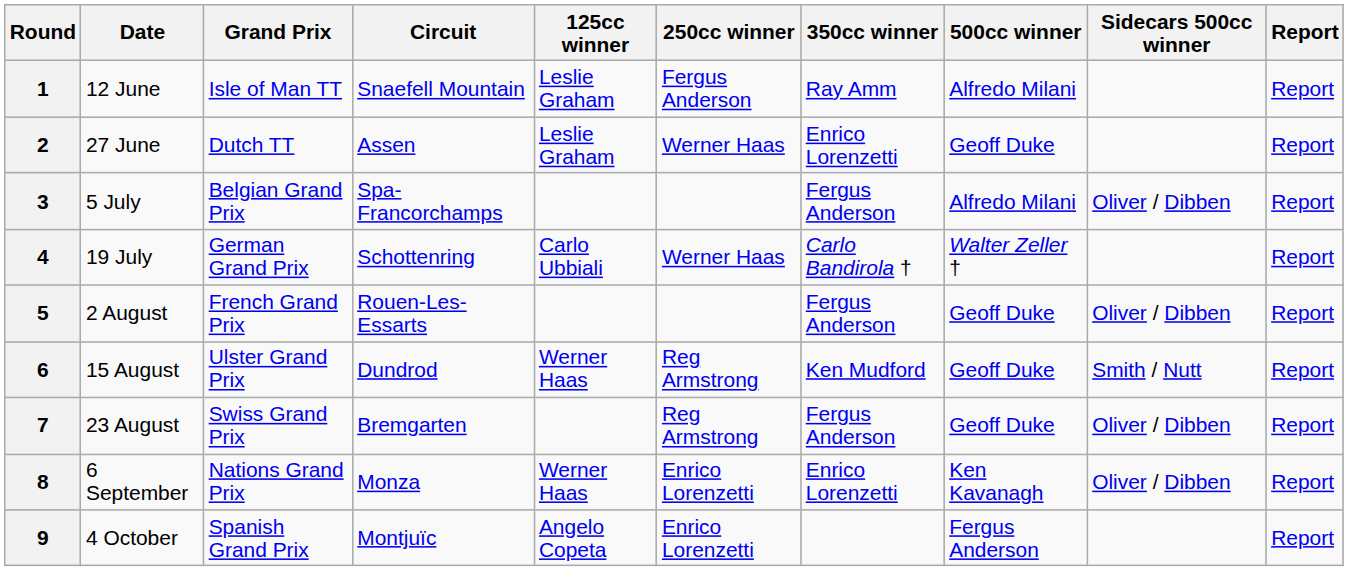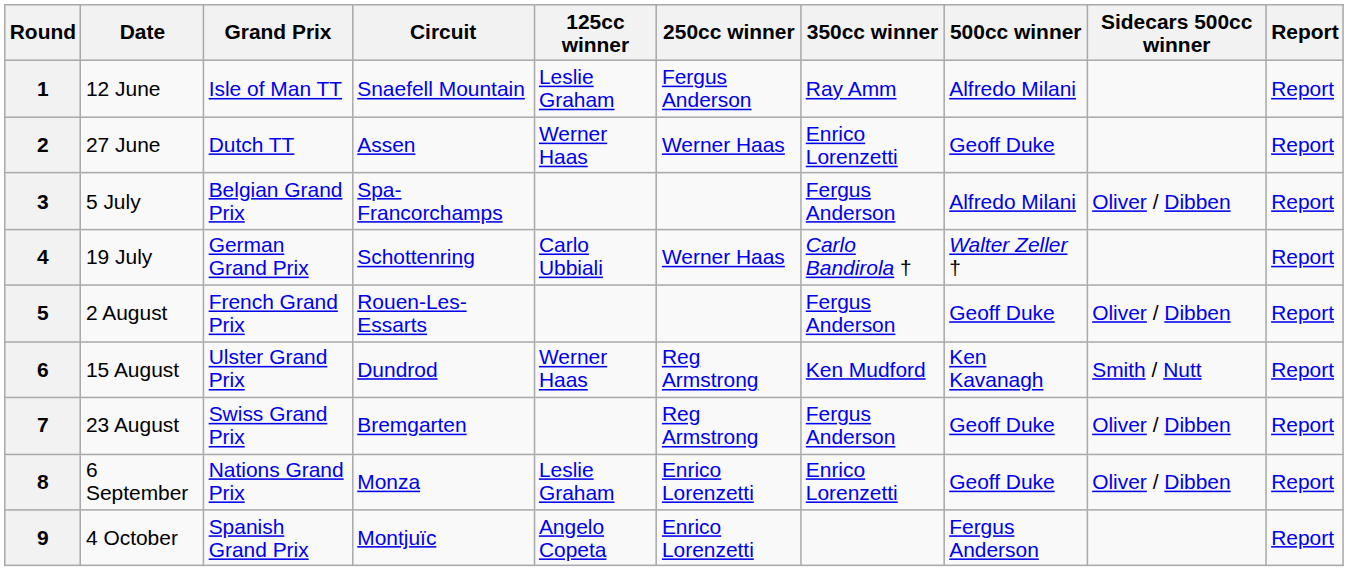2 | 125cc winner: Leslie Graham -> Werner Haas
6 | 500cc winner: Geoff Duke -> Ken Kavanagh
8 | 125cc winner: Werner Haas -> Leslie Graham
8 | 500cc winner: Ken Kavanagh -> Geoff Duke
